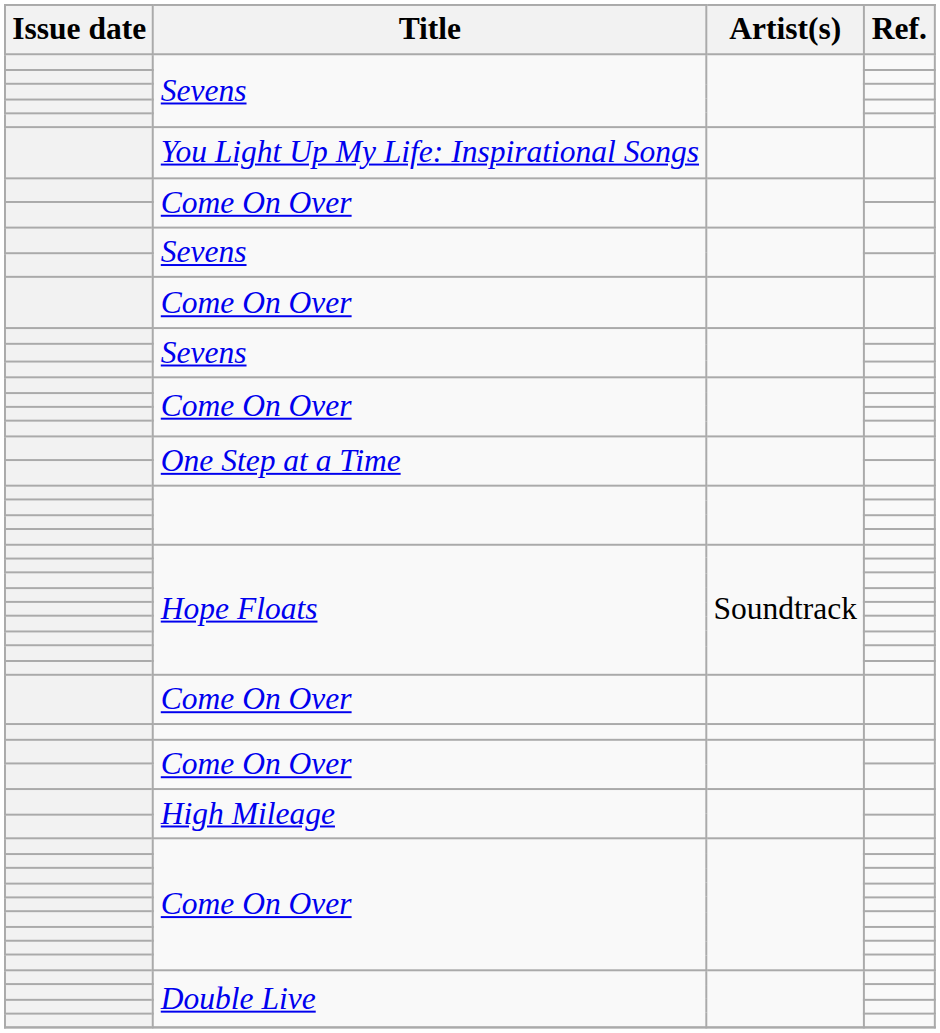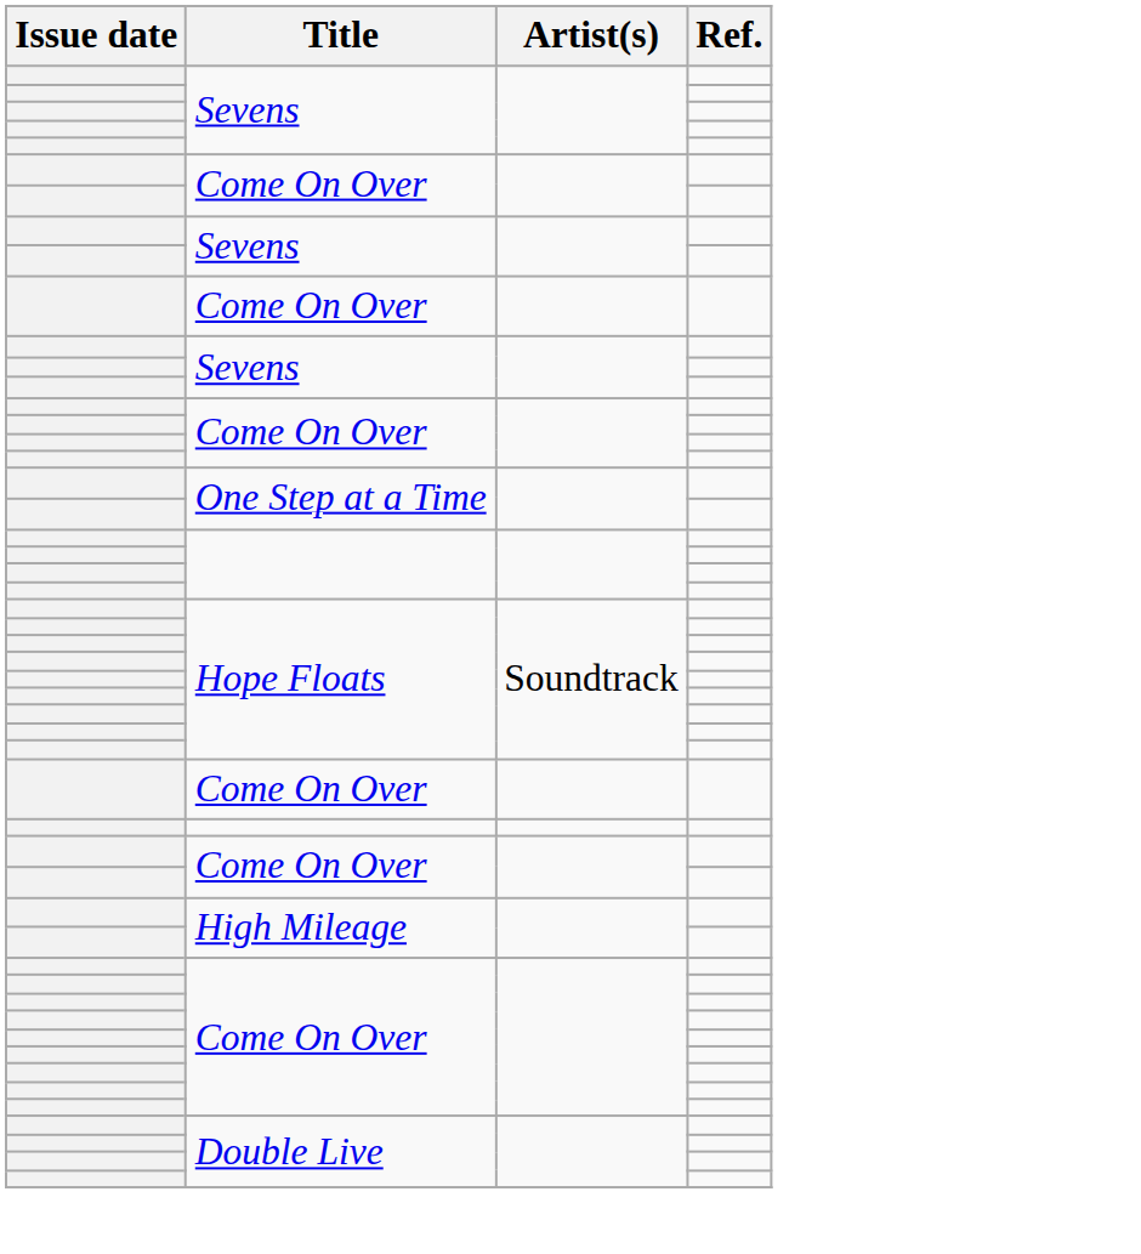- row: You Light Up My Life: Inspirational Songs
